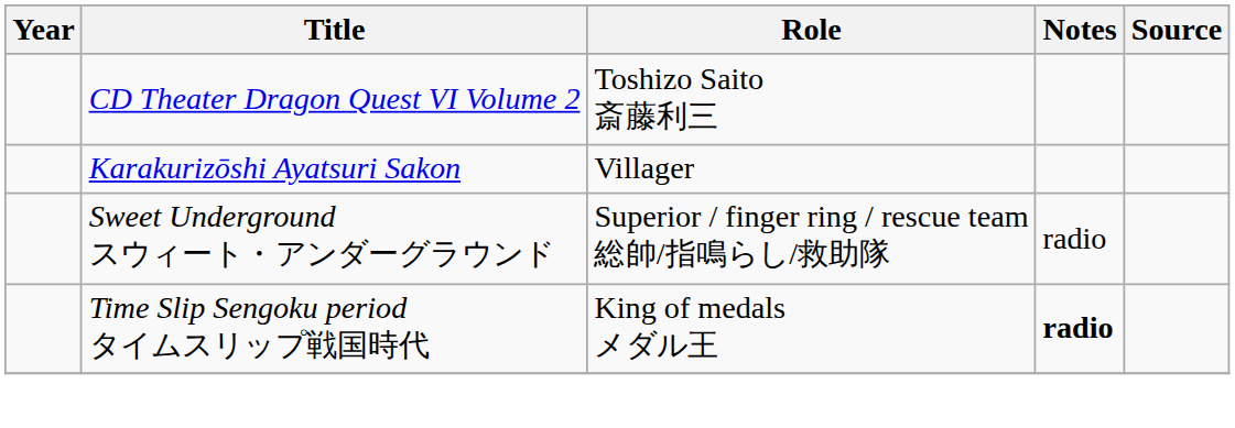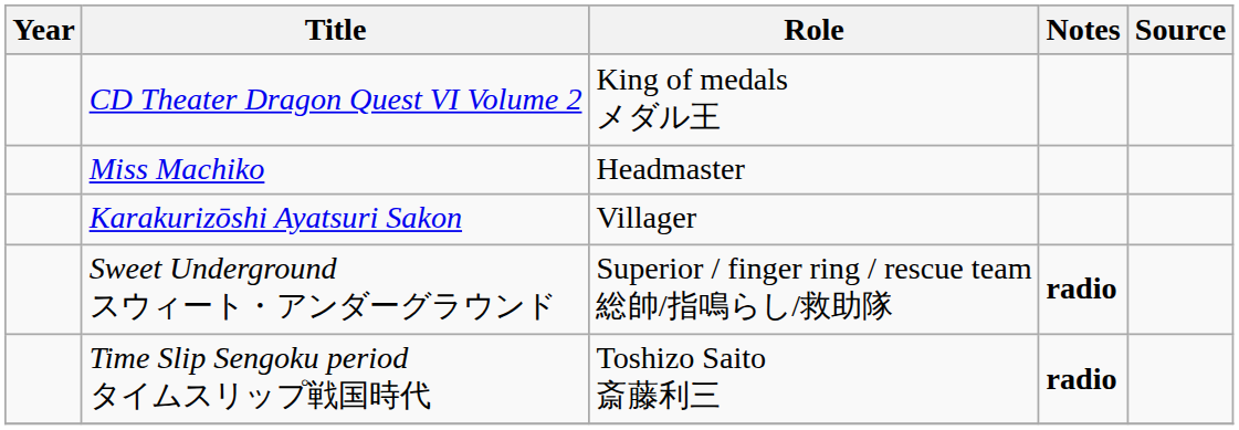CD Theater Dragon Quest VI Volume 2 | Role: Toshizo Saito 斎藤利三 -> King of medals メダル王
+ row: Miss Machiko | Headmaster
Sweet Underground スウィート・アンダーグラウンド | Notes: normal -> bold
Time Slip Sengoku period タイムスリップ戦国時代 | Role: King of medals メダル王 -> Toshizo Saito 斎藤利三
